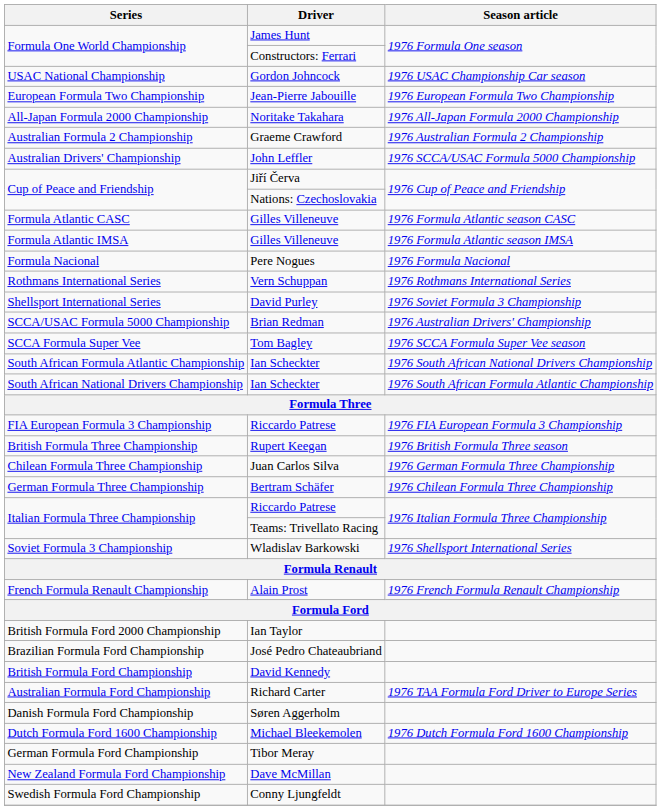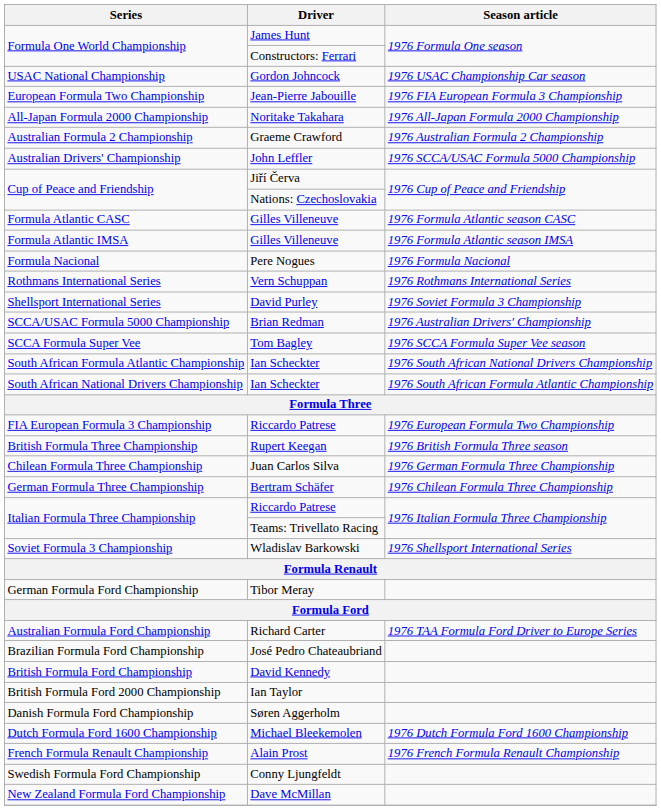European Formula Two Championship | Season article: 1976 European Formula Two Championship -> 1976 FIA European Formula 3 Championship
FIA European Formula 3 Championship | Season article: 1976 FIA European Formula 3 Championship -> 1976 European Formula Two Championship
rows swapped: French Formula Renault Championship <-> German Formula Ford Championship
rows swapped: Australian Formula Ford Championship <-> British Formula Ford 2000 Championship
rows swapped: New Zealand Formula Ford Championship <-> Swedish Formula Ford Championship
